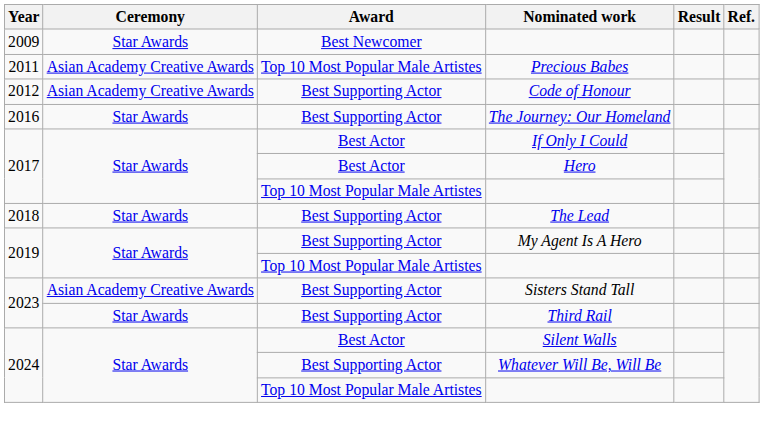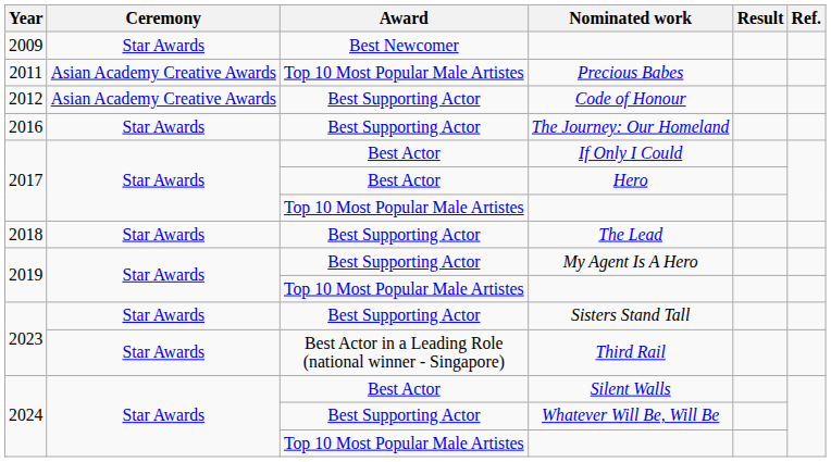Sisters Stand Tall | Ceremony: Asian Academy Creative Awards -> Star Awards
Third Rail | Award: Best Supporting Actor -> Best Actor in a Leading Role (national winner - Singapore)
